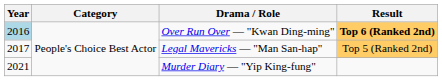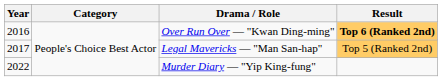Over Run Over — "Kwan Ding-ming" | Year: lightblue background -> no background
Murder Diary — "Yip King-fung" | Year: 2021 -> 2022
